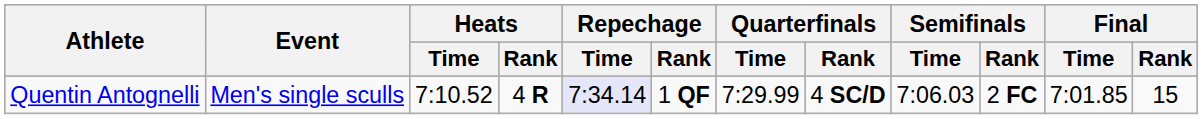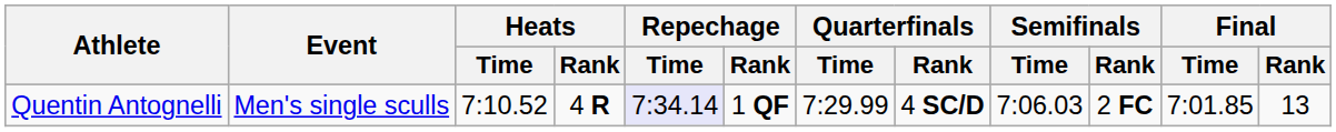Quentin Antognelli | Final / Rank: 15 -> 13
